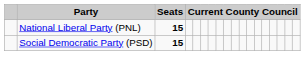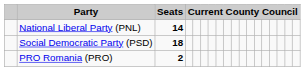National Liberal Party (PNL) | Seats: 15 -> 14
Social Democratic Party (PSD) | Seats: 15 -> 18
+ row: PRO Romania (PRO) | 2
